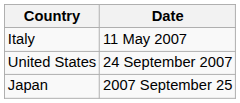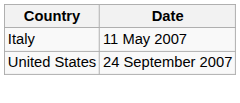- row: Japan | 2007 September 25
